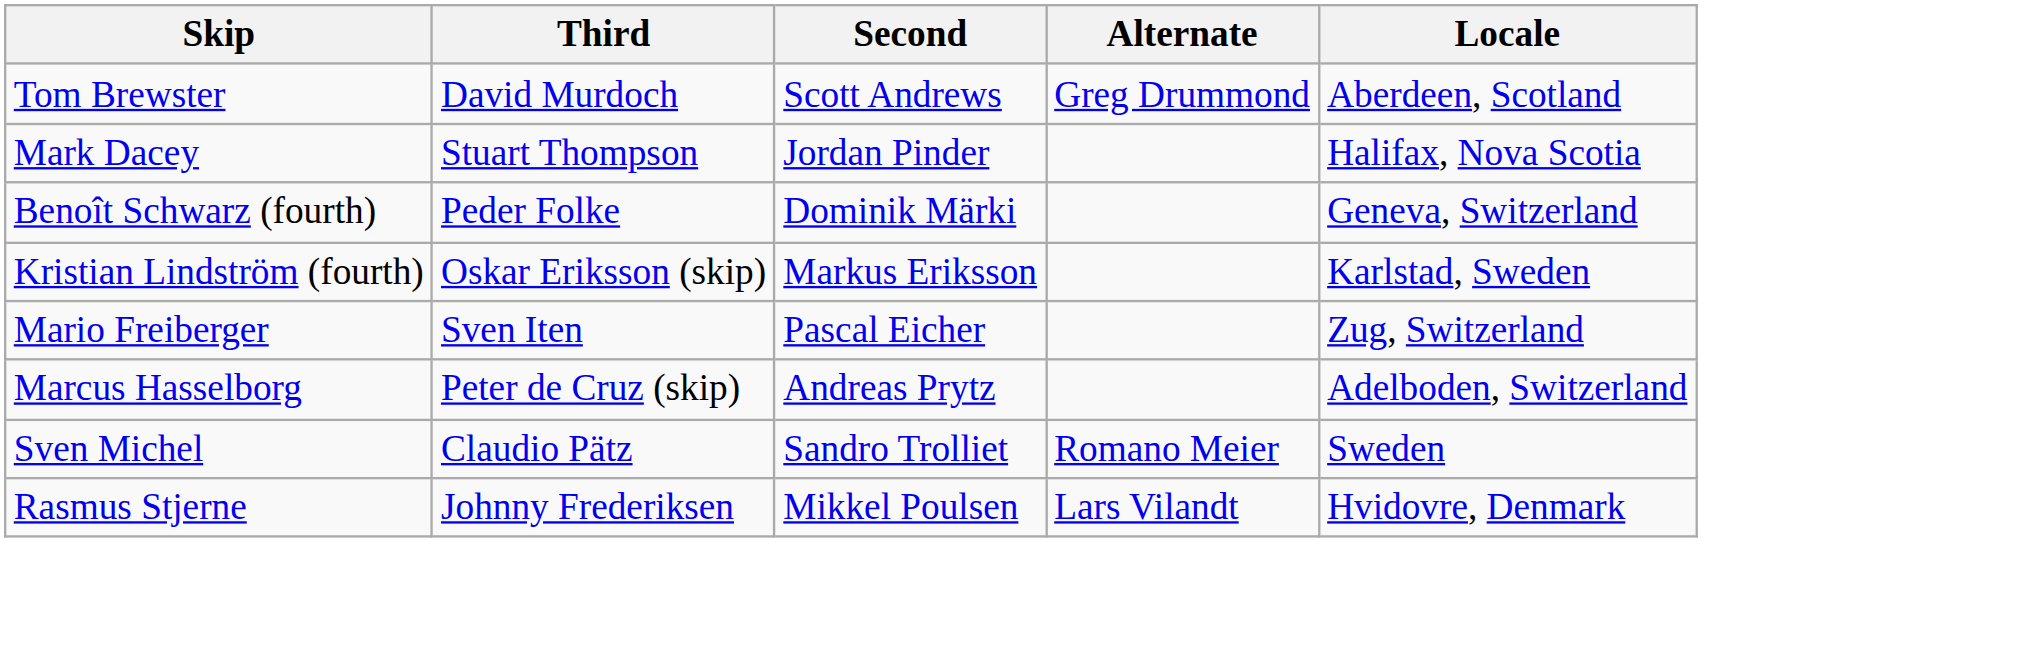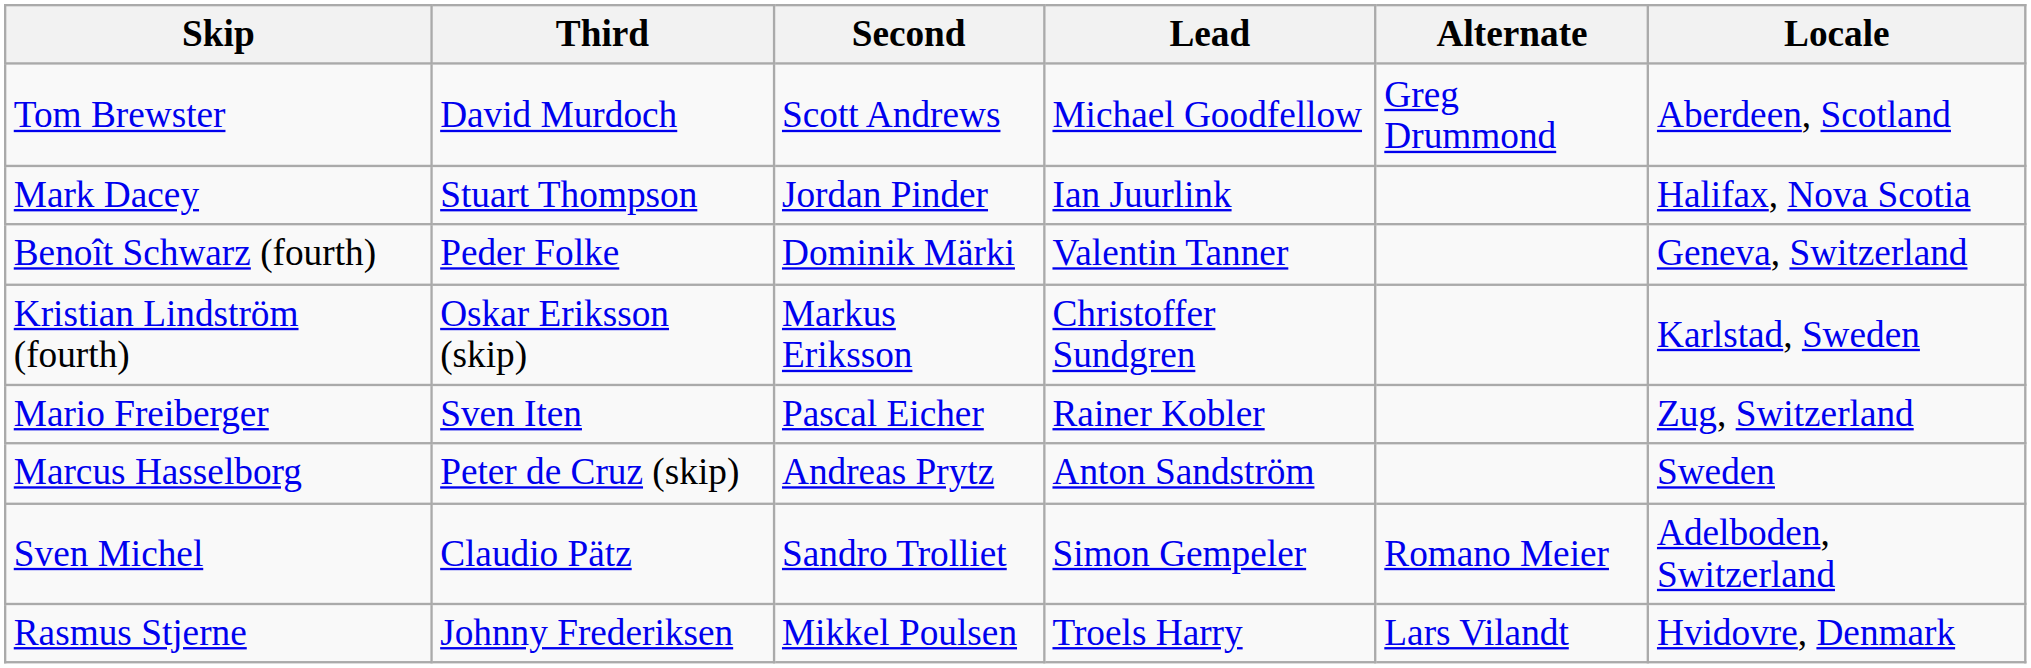+ column: Lead | Michael Goodfellow | Ian Juurlink | Valentin Tanner | Christoffer Sundgren | Rainer Kobler | Anton Sandström | Simon Gempeler | Troels Harry
Marcus Hasselborg | Locale: Adelboden, Switzerland -> Sweden
Sven Michel | Locale: Sweden -> Adelboden, Switzerland
